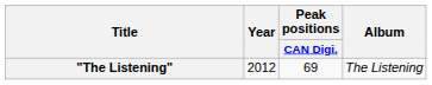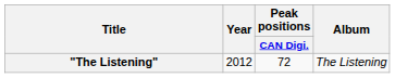"The Listening" | Peak positions / CAN Digi.: 69 -> 72
